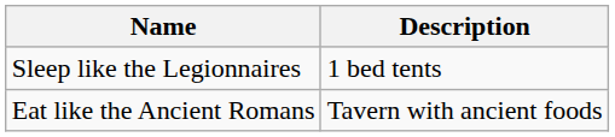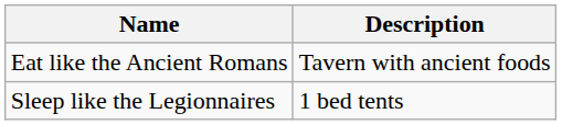rows swapped: Eat like the Ancient Romans <-> Sleep like the Legionnaires
